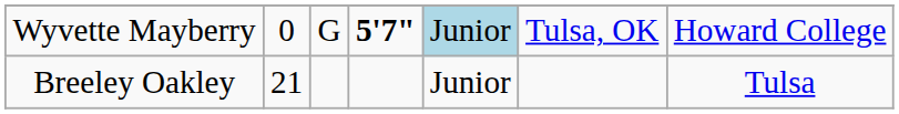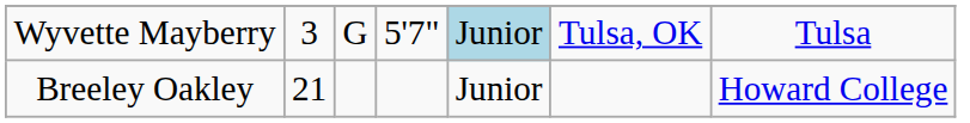Wyvette Mayberry | column 2: 0 -> 3
Wyvette Mayberry | column 4: bold -> normal
Wyvette Mayberry | column 7: Howard College -> Tulsa
Breeley Oakley | column 7: Tulsa -> Howard College
